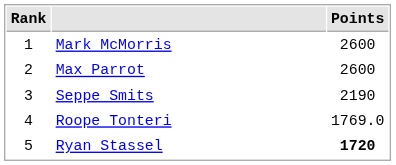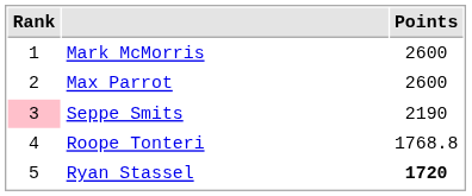Seppe Smits | Rank: no background -> pink background
Roope Tonteri | Points: 1769.0 -> 1768.8
